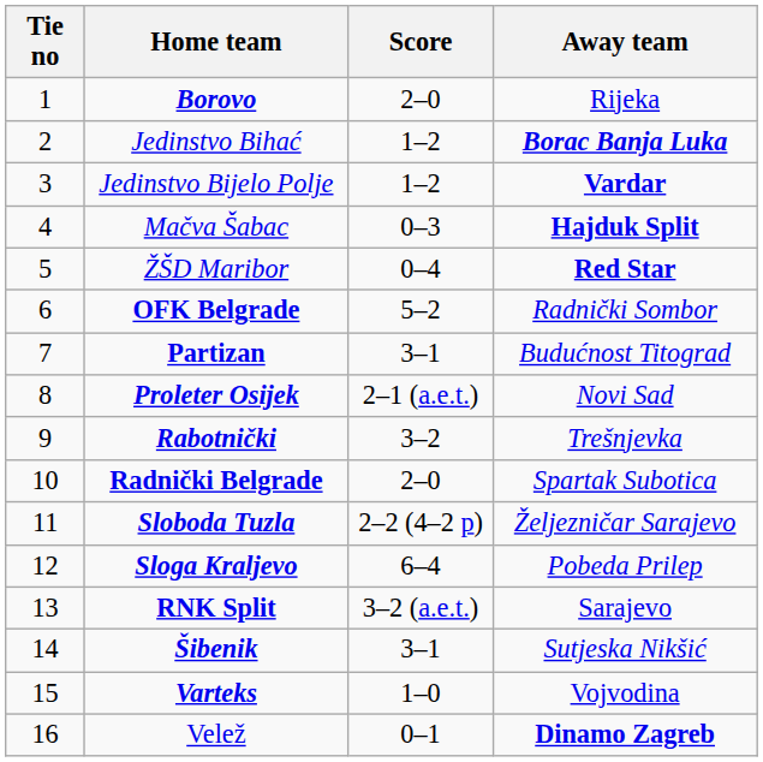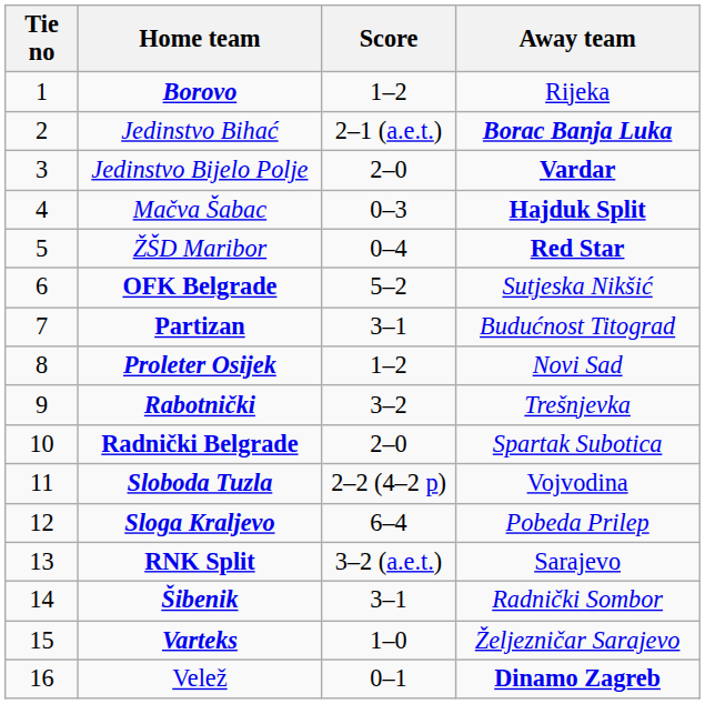Borovo | Score: 2–0 -> 1–2
Jedinstvo Bihać | Score: 1–2 -> 2–1 (a.e.t.)
Jedinstvo Bijelo Polje | Score: 1–2 -> 2–0
OFK Belgrade | Away team: Radnički Sombor -> Sutjeska Nikšić
Proleter Osijek | Score: 2–1 (a.e.t.) -> 1–2
Sloboda Tuzla | Away team: Željezničar Sarajevo -> Vojvodina
Šibenik | Away team: Sutjeska Nikšić -> Radnički Sombor
Varteks | Away team: Vojvodina -> Željezničar Sarajevo
